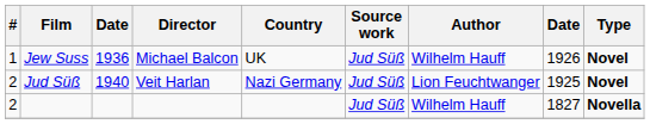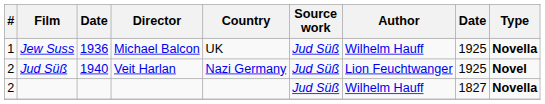Jew Suss | column 8: 1926 -> 1925
Jew Suss | Type: Novel -> Novella
